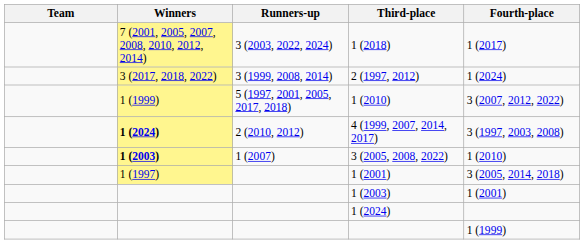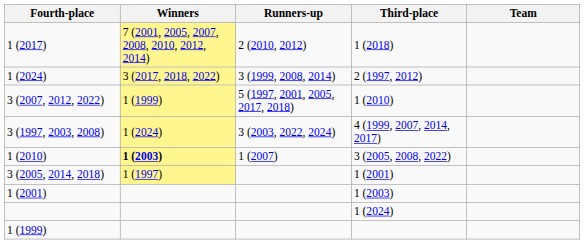columns swapped: Team <-> Fourth-place
1 (2018) | Runners-up: 3 (2003, 2022, 2024) -> 2 (2010, 2012)
4 (1999, 2007, 2014, 2017) | Winners: bold -> normal
4 (1999, 2007, 2014, 2017) | Runners-up: 2 (2010, 2012) -> 3 (2003, 2022, 2024)
